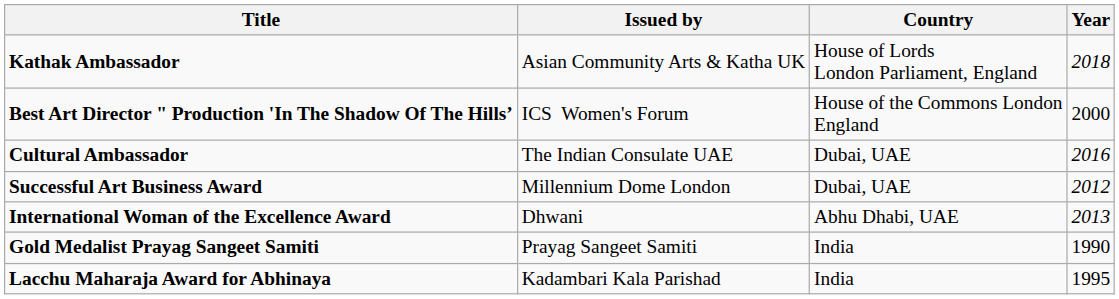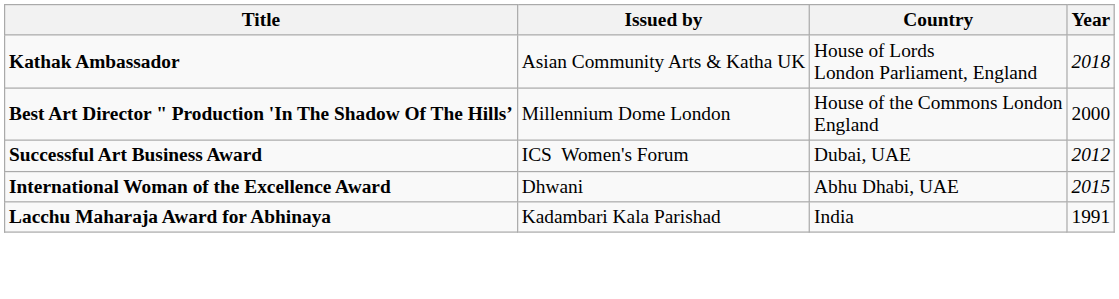Best Art Director " Production 'In The Shadow Of The Hills’ | Issued by: ICS Women's Forum -> Millennium Dome London
- row: Cultural Ambassador | The Indian Consulate UAE | Dubai, UAE | 2016
Successful Art Business Award | Issued by: Millennium Dome London -> ICS Women's Forum
International Woman of the Excellence Award | Year: 2013 -> 2015
- row: Gold Medalist Prayag Sangeet Samiti | Prayag Sangeet Samiti | India | 1990
Lacchu Maharaja Award for Abhinaya | Year: 1995 -> 1991
